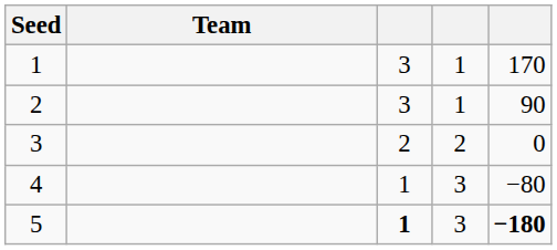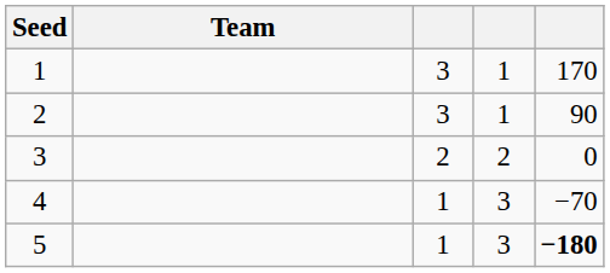4 | column 5: −80 -> −70
5 | column 3: bold -> normal
